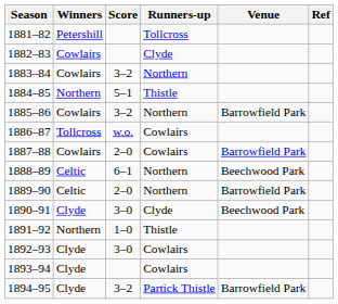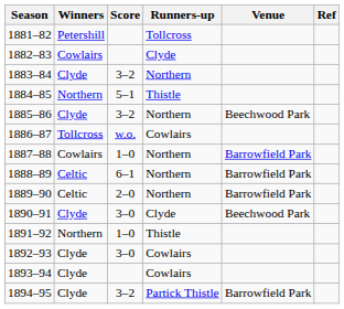1883–84 | Winners: Cowlairs -> Clyde
1885–86 | Winners: Cowlairs -> Clyde
1885–86 | Venue: Barrowfield Park -> Beechwood Park
1887–88 | Score: 2–0 -> 1–0
1887–88 | Runners-up: Cowlairs -> Northern
1888–89 | Venue: Beechwood Park -> Barrowfield Park
